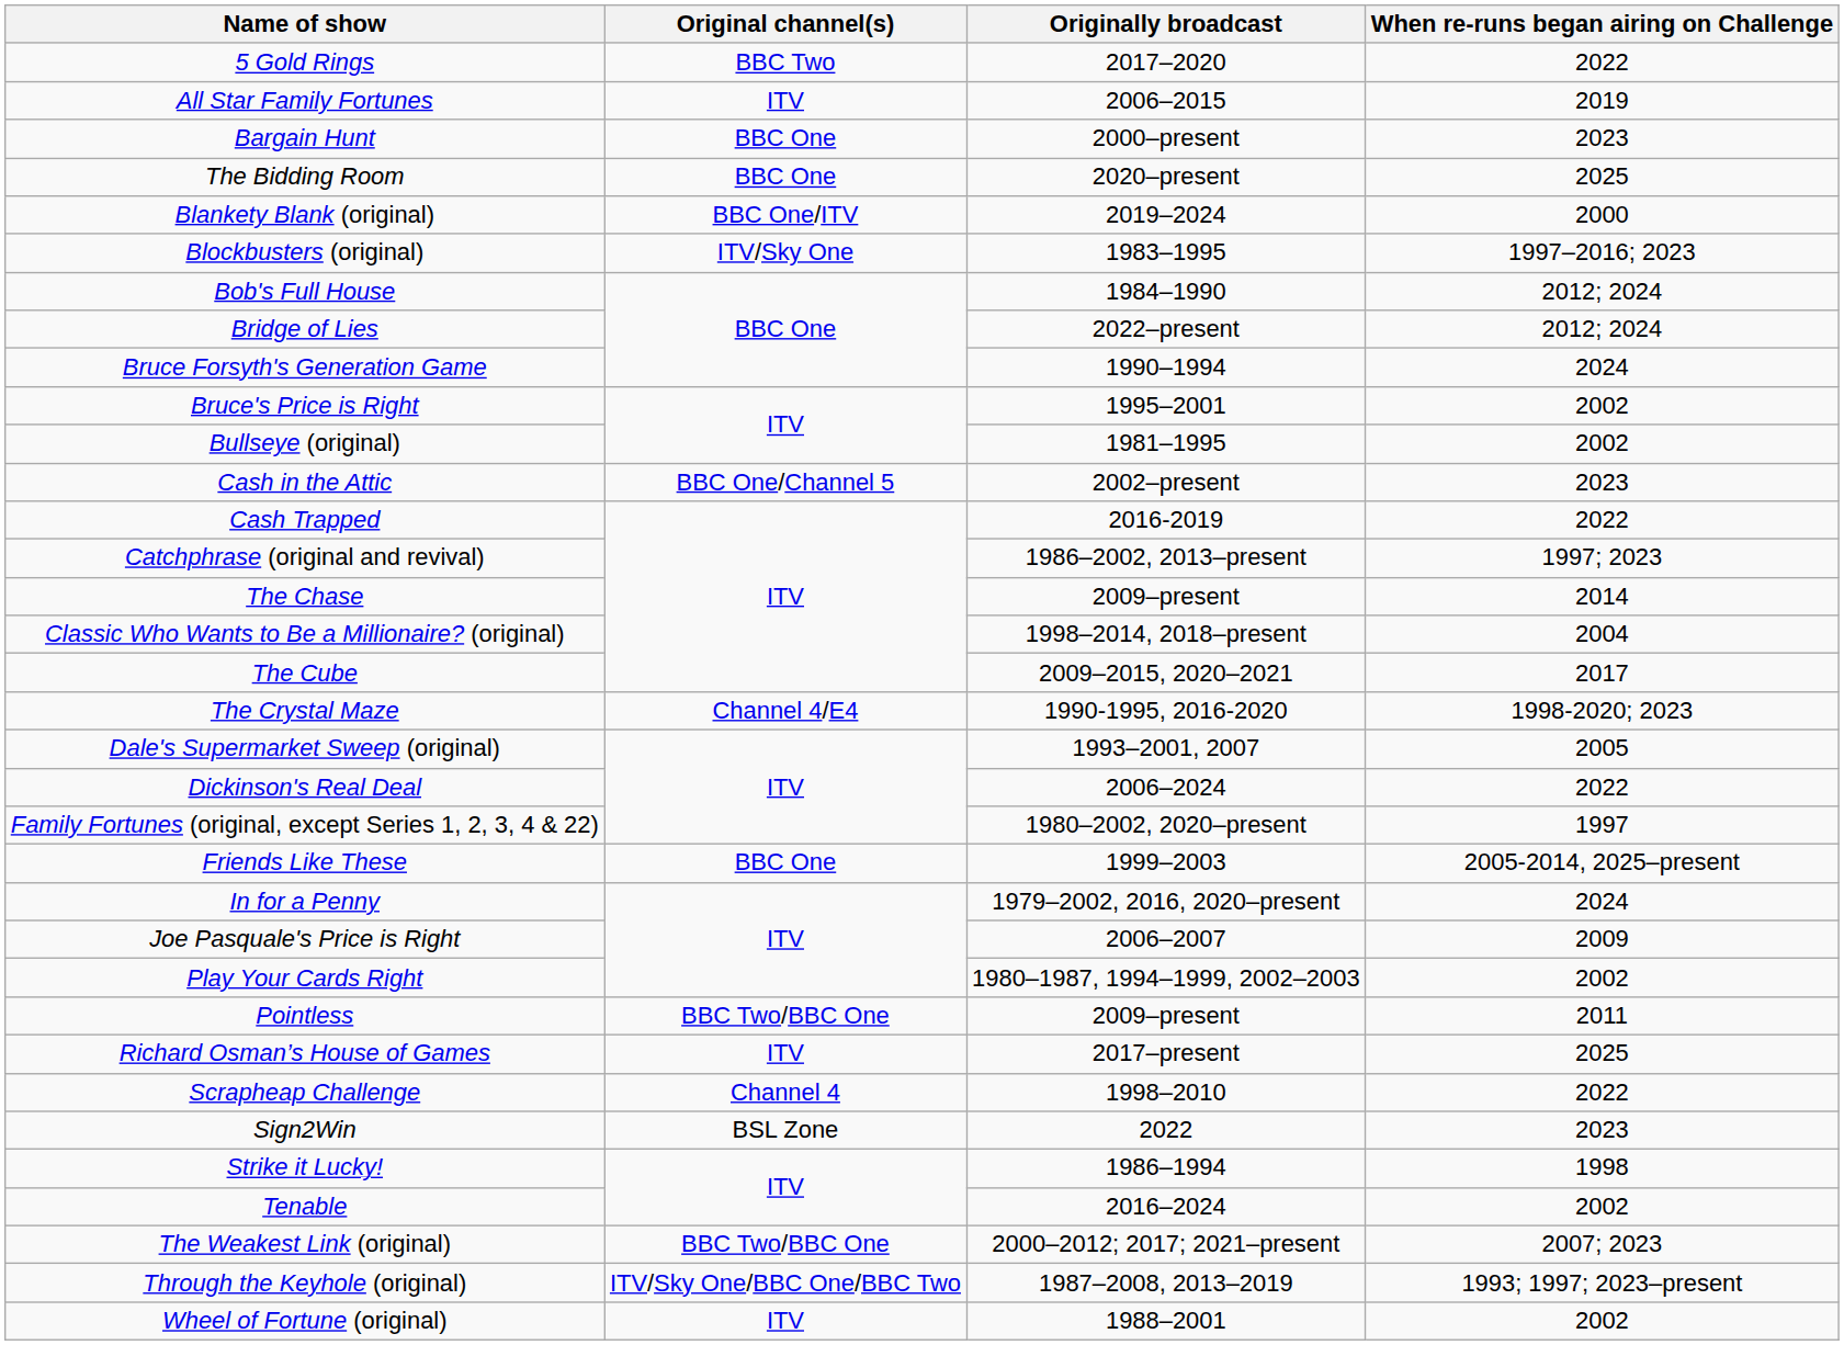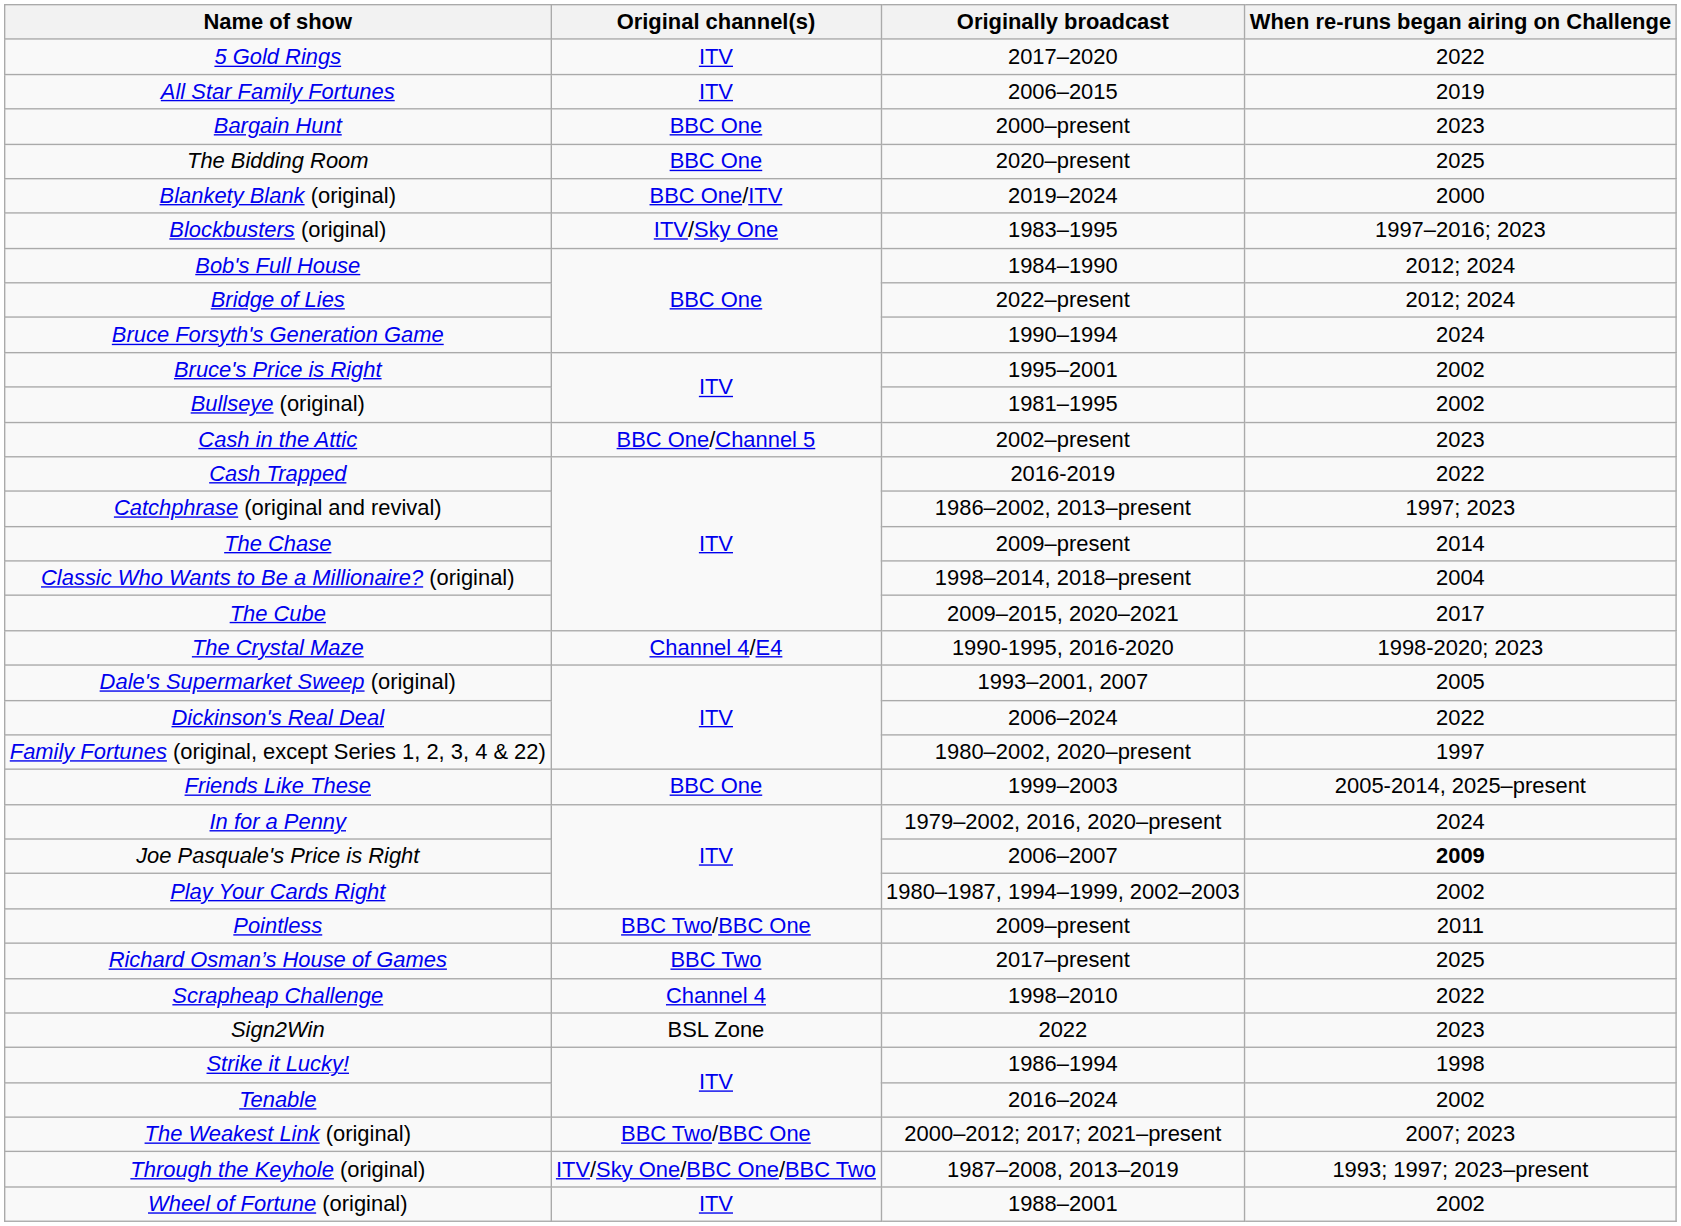5 Gold Rings | Original channel(s): BBC Two -> ITV
Joe Pasquale's Price is Right | When re-runs began airing on Challenge: normal -> bold
Richard Osman’s House of Games | Original channel(s): ITV -> BBC Two
